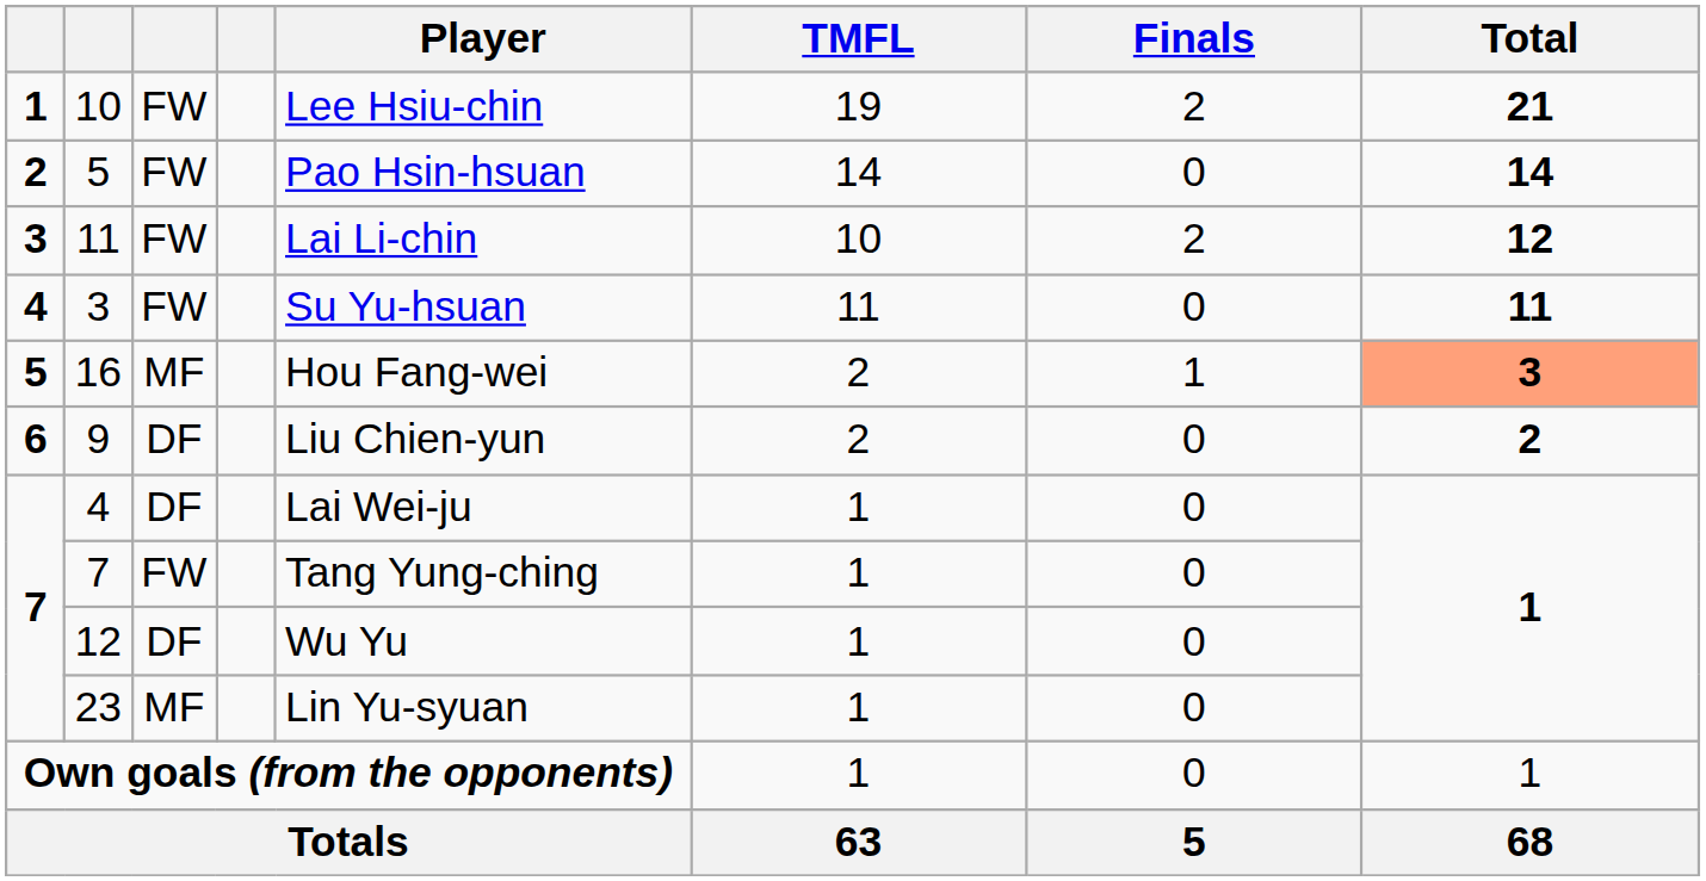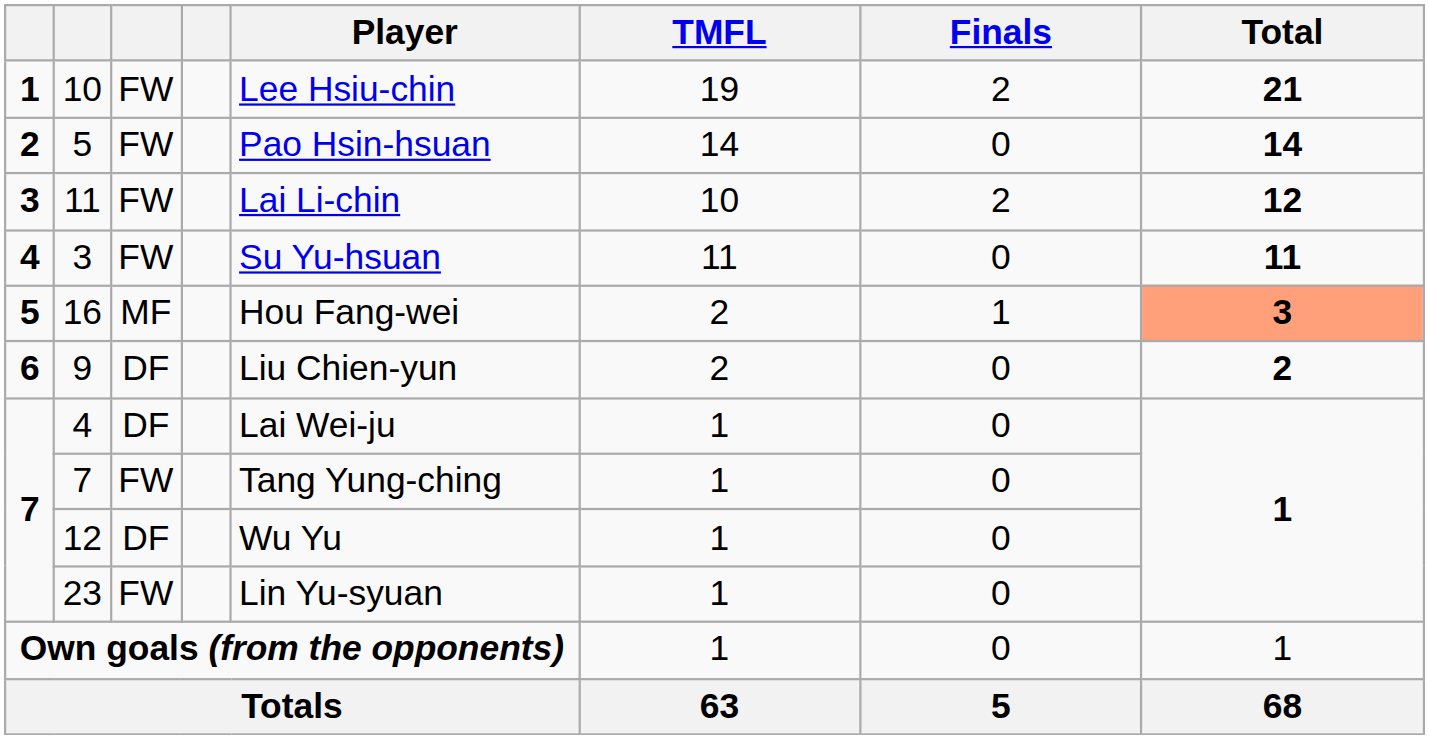23 | column 3: MF -> FW
